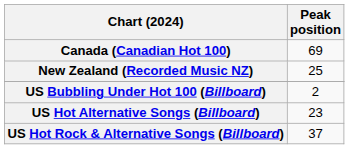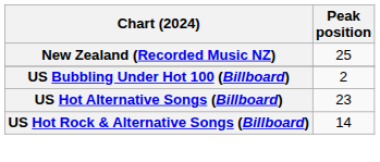- row: Canada (Canadian Hot 100) | 69
US Hot Rock & Alternative Songs (Billboard) | Peak position: 37 -> 14
